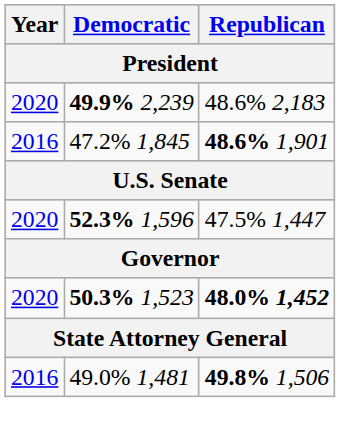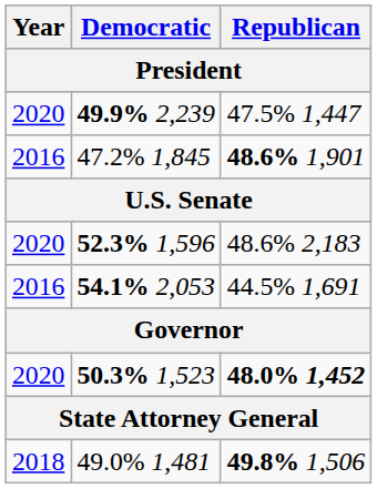49.9% 2,239 | Republican: 48.6% 2,183 -> 47.5% 1,447
52.3% 1,596 | Republican: 47.5% 1,447 -> 48.6% 2,183
+ row: 2016 | 54.1% 2,053 | 44.5% 1,691
49.0% 1,481 | Year: 2016 -> 2018
